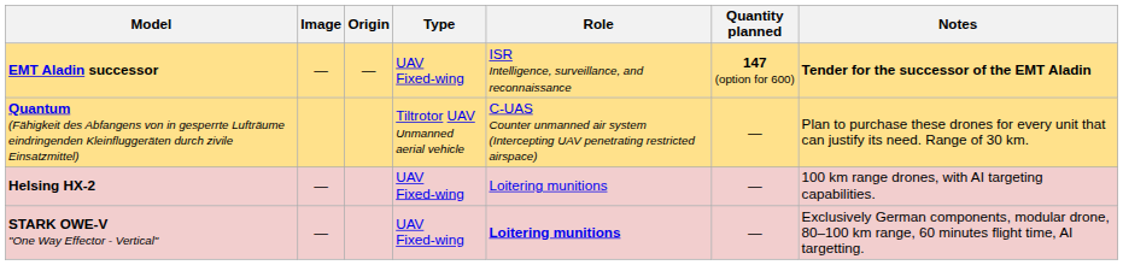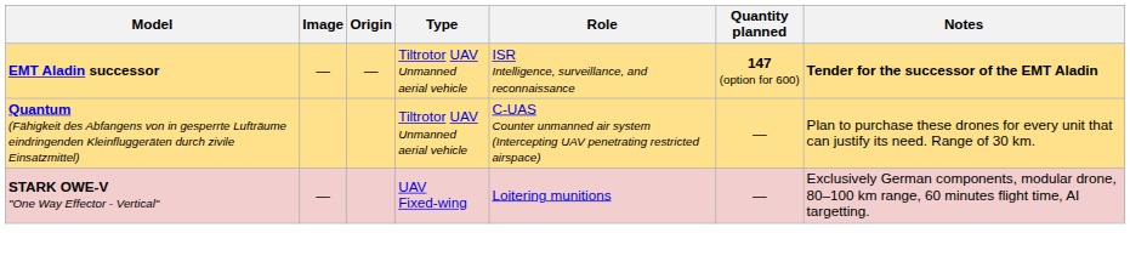EMT Aladin successor | Type: UAV Fixed-wing -> Tiltrotor UAV Unmanned aerial vehicle
- row: Helsing HX-2 | — | UAV Fixed-wing | Loitering munitions | — | 100 km range drones, with AI targeting capabilities.
STARK OWE-V "One Way Effector - Vertical" | Role: bold -> normal
